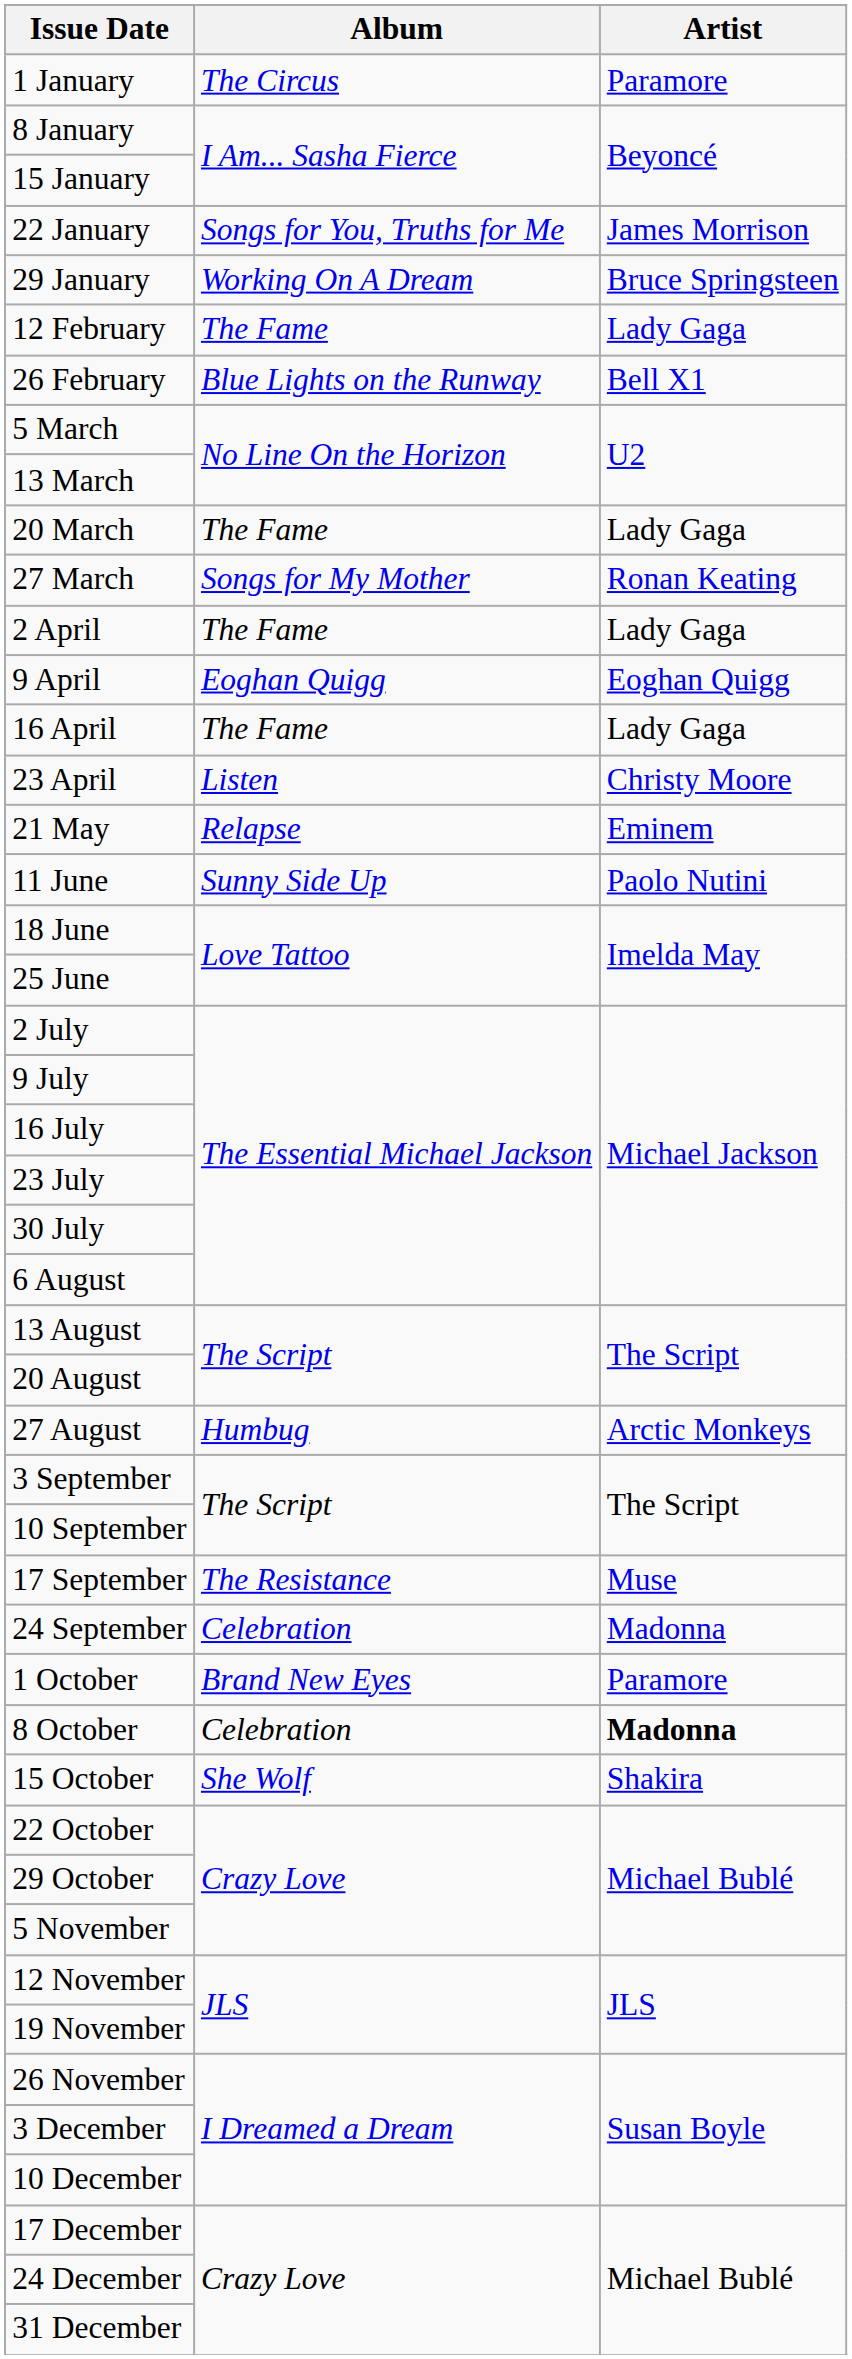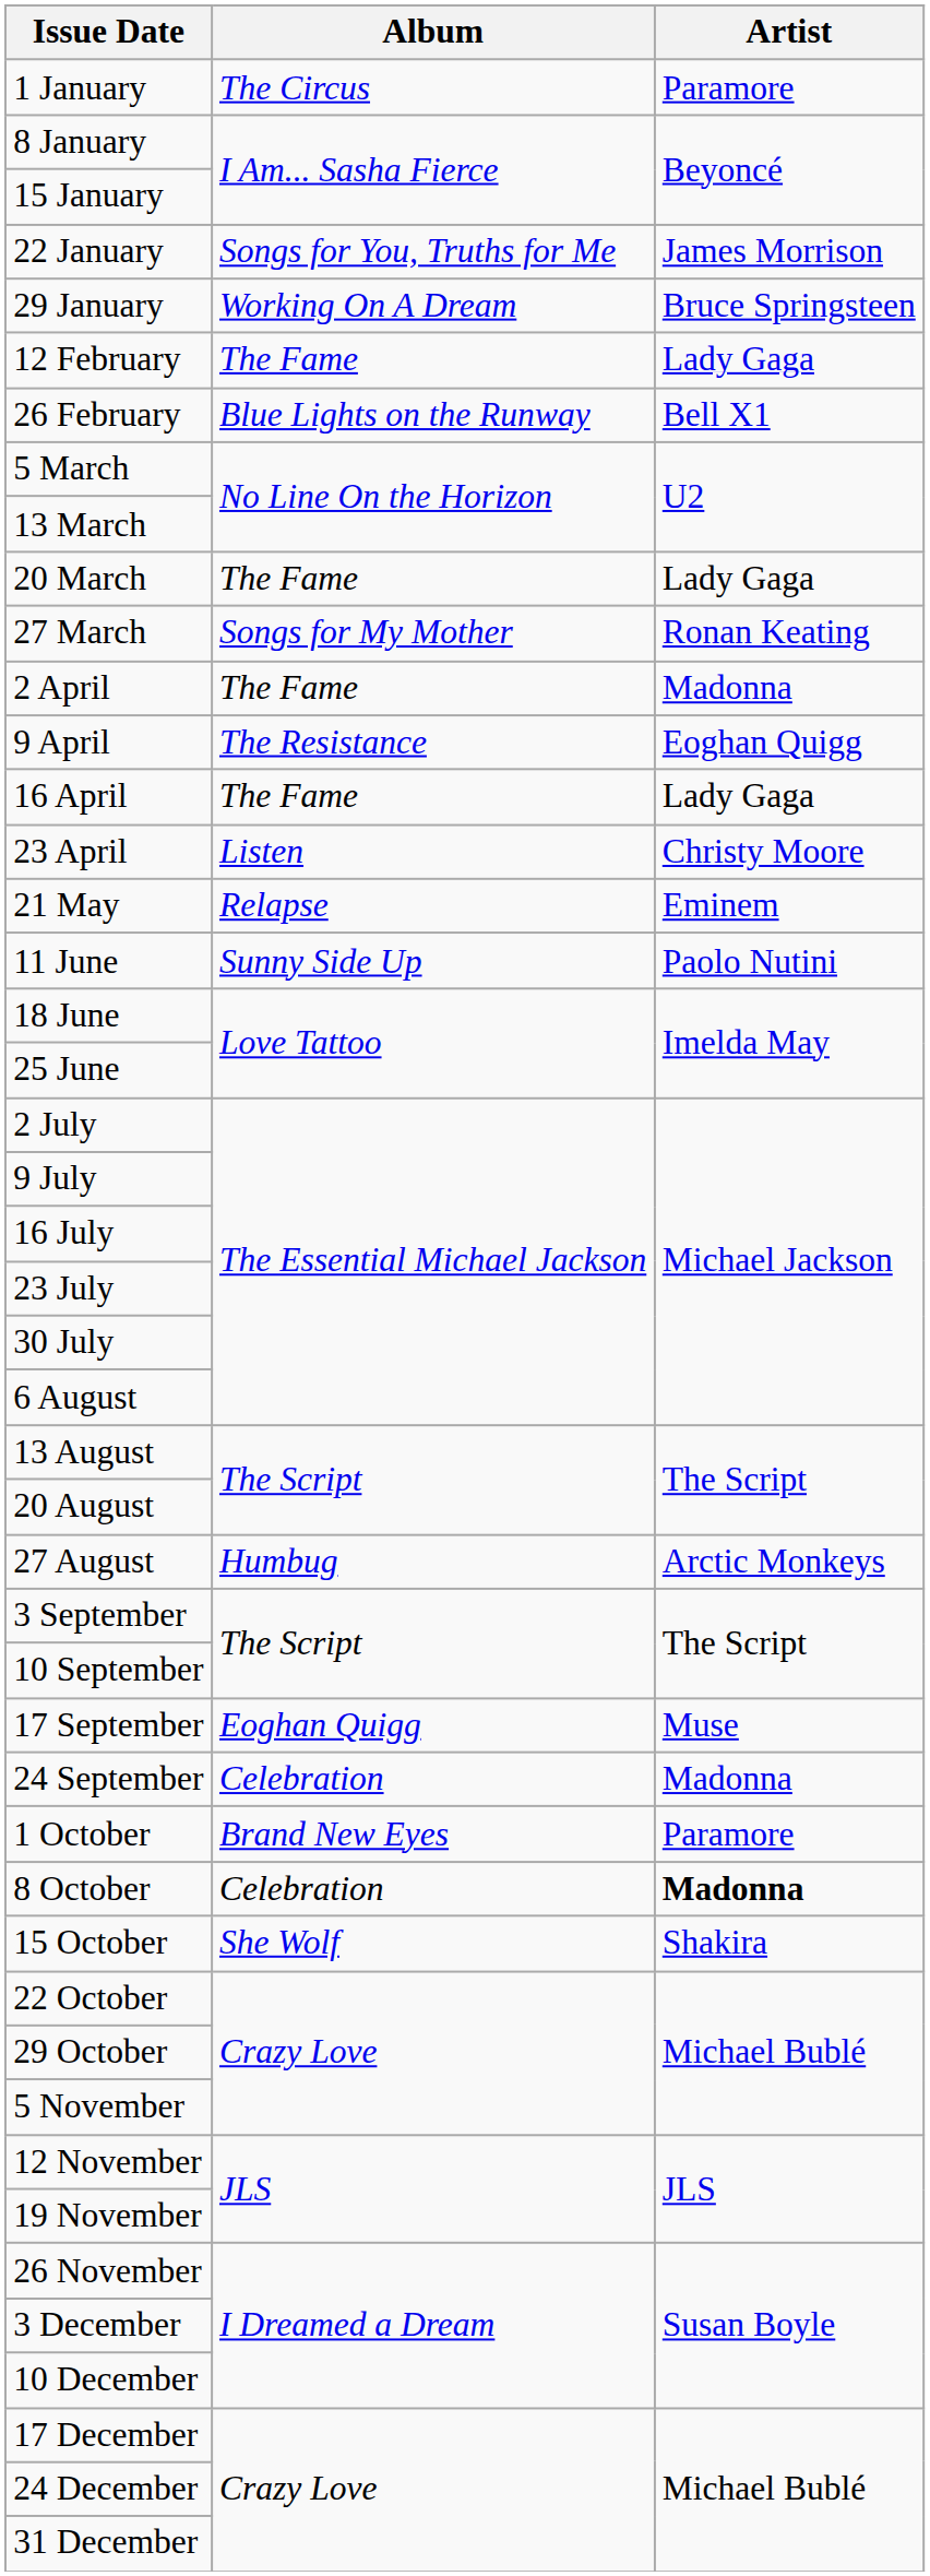2 April | Artist: Lady Gaga -> Madonna
9 April | Album: Eoghan Quigg -> The Resistance
17 September | Album: The Resistance -> Eoghan Quigg
